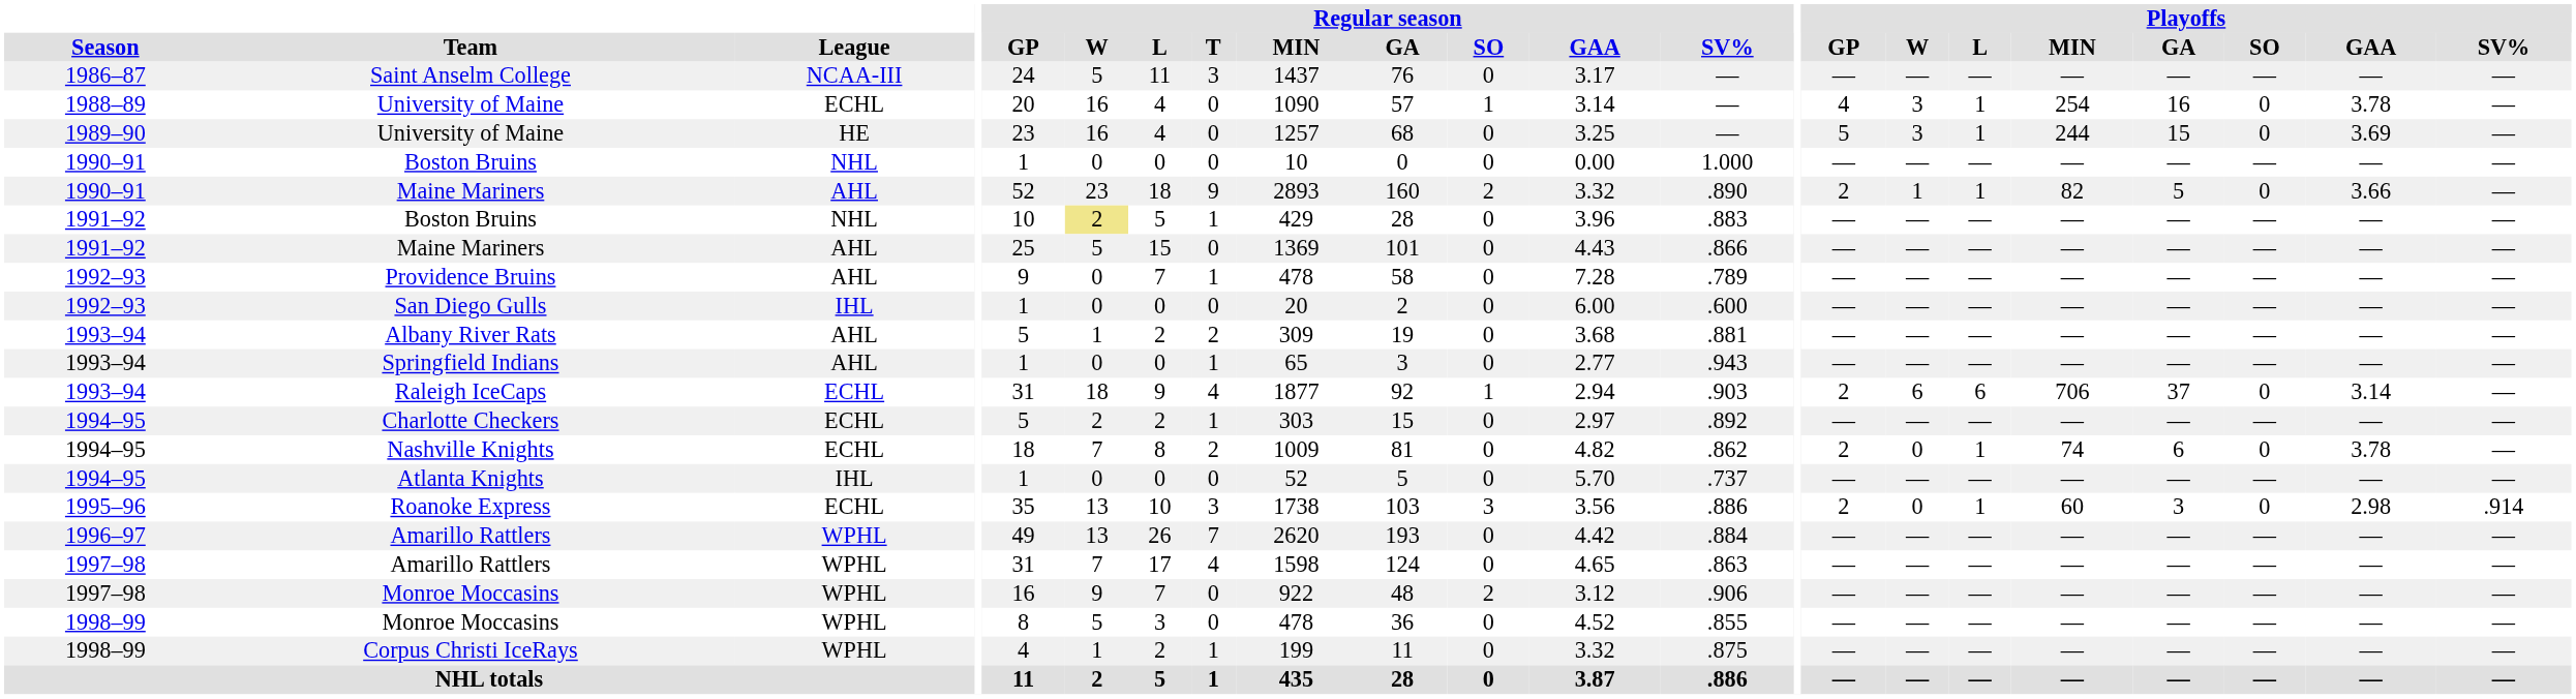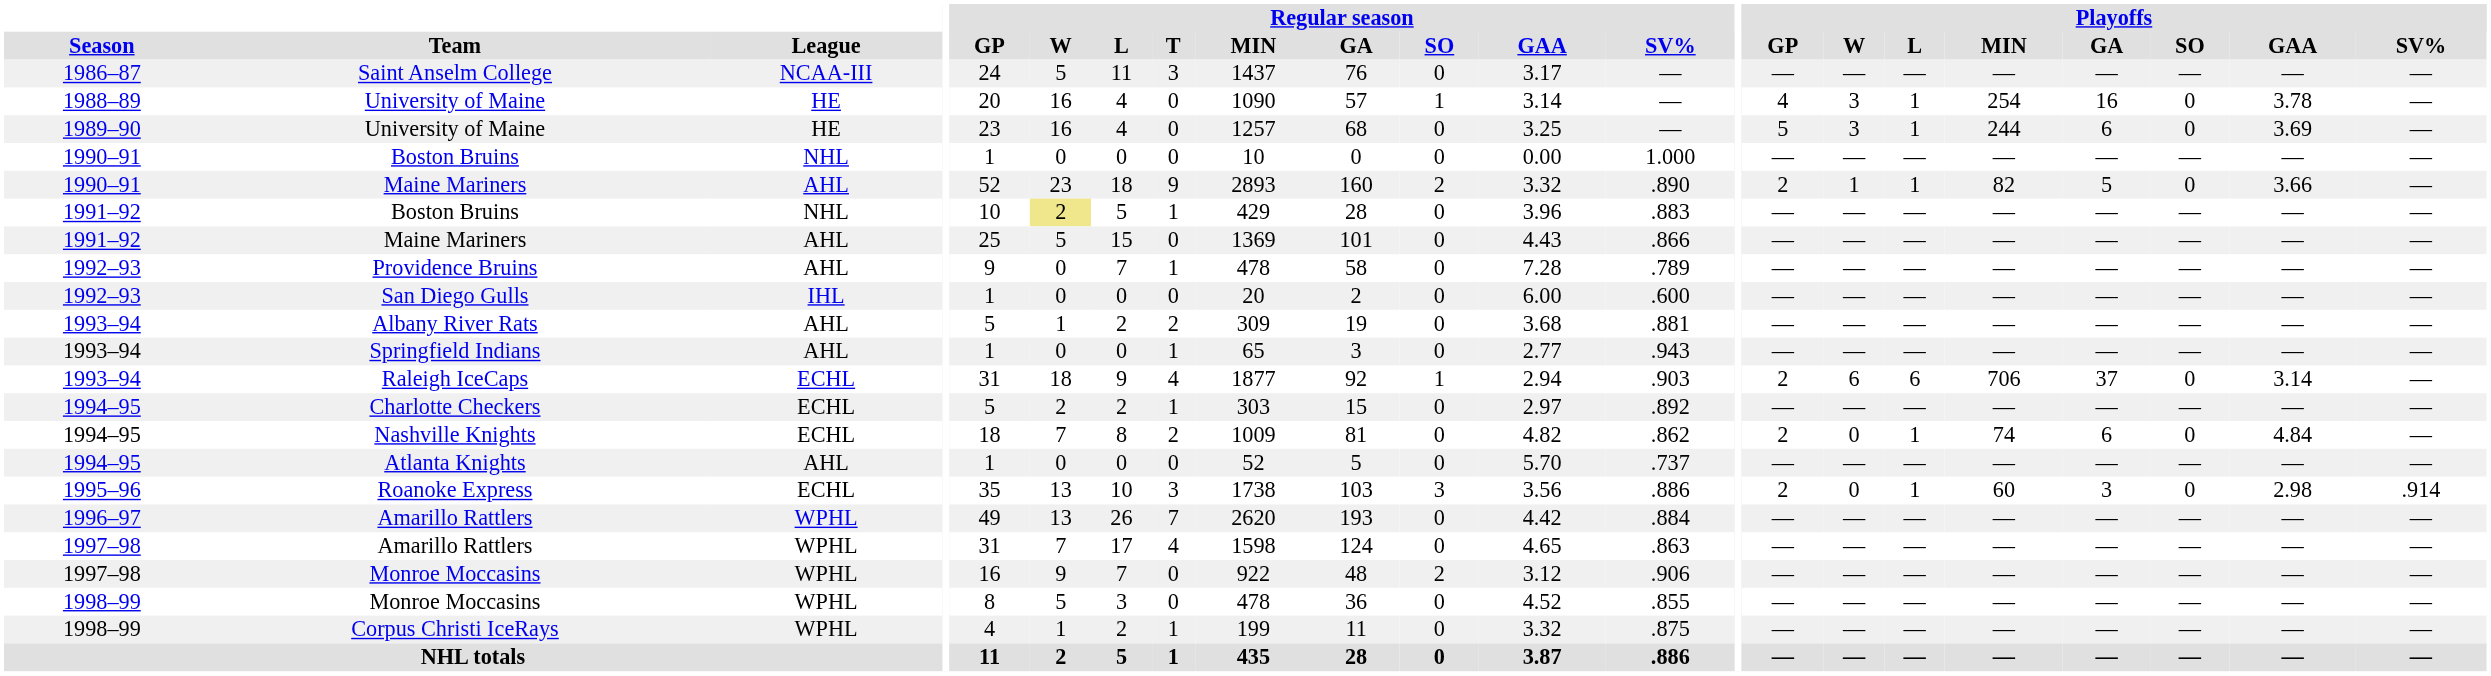1988–89 / University of Maine | League: ECHL -> HE
1989–90 / University of Maine | Playoffs / GA: 15 -> 6
Nashville Knights | Playoffs / GAA: 3.78 -> 4.84
Atlanta Knights | League: IHL -> AHL
